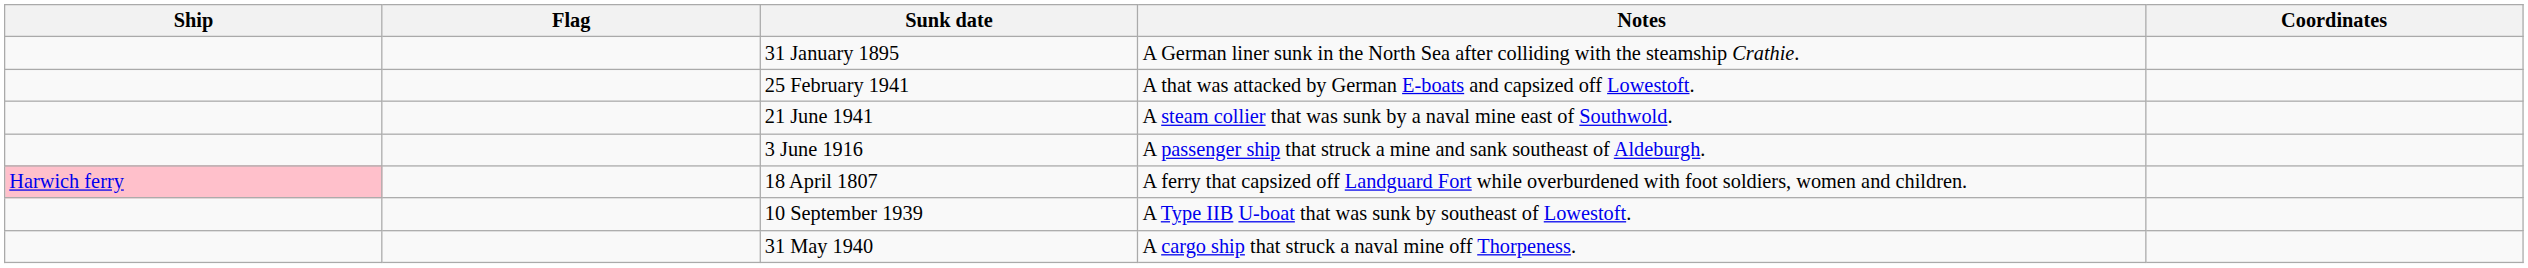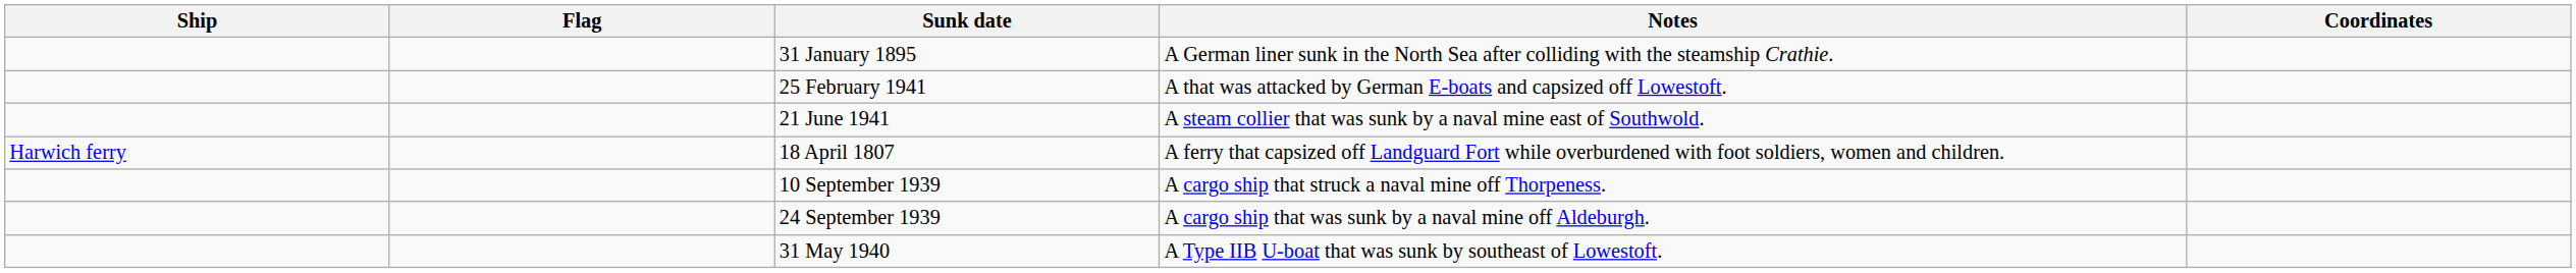- row: 3 June 1916 | A passenger ship that struck a mine and sank southeast of Aldeburgh.
18 April 1807 | Ship: pink background -> no background
10 September 1939 | Notes: A Type IIB U-boat that was sunk by southeast of Lowestoft. -> A cargo ship that struck a naval mine off Thorpeness.
+ row: 24 September 1939 | A cargo ship that was sunk by a naval mine off Aldeburgh.
31 May 1940 | Notes: A cargo ship that struck a naval mine off Thorpeness. -> A Type IIB U-boat that was sunk by southeast of Lowestoft.
